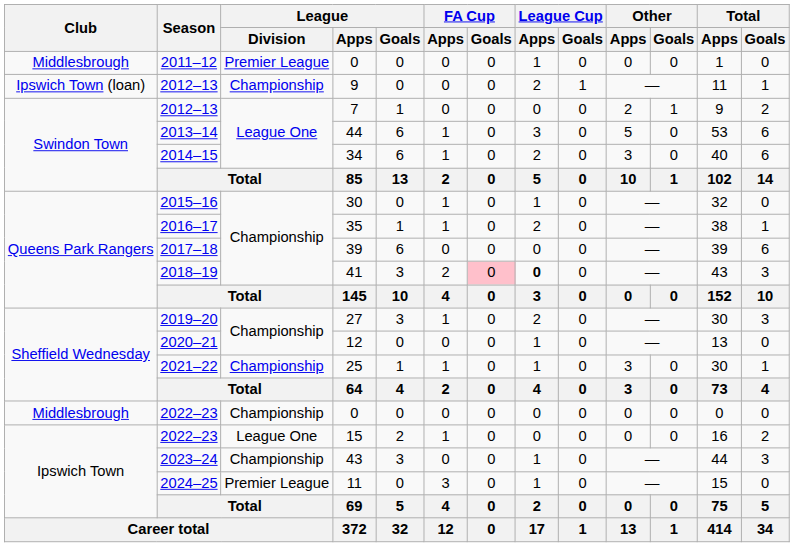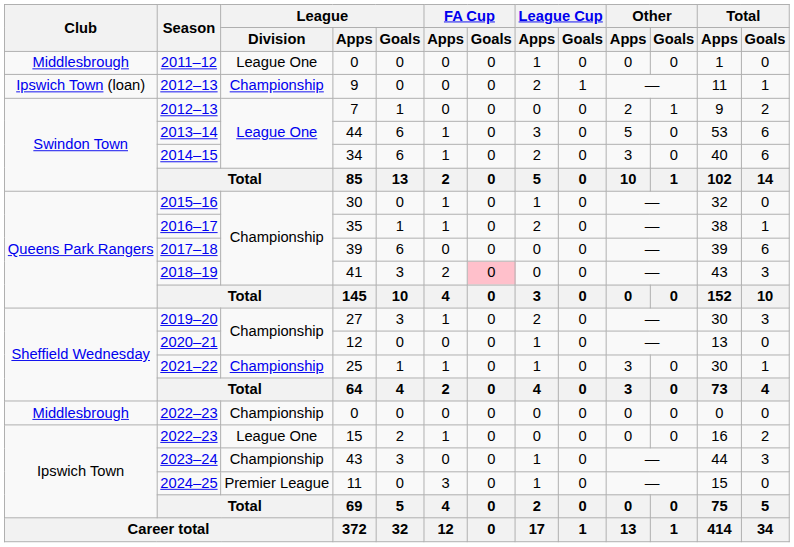2011–12 / 0 | League / Division: Premier League -> League One
41 | League Cup / Apps: bold -> normal
